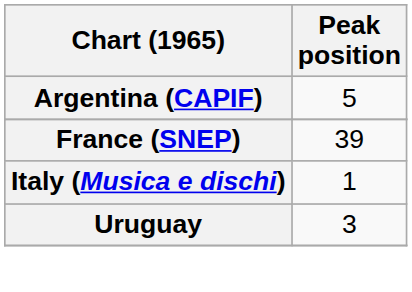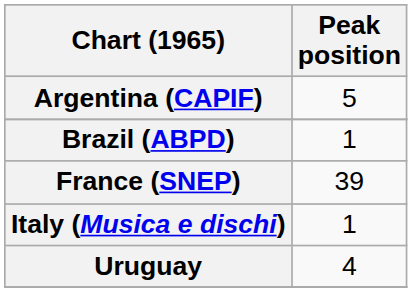+ row: Brazil (ABPD) | 1
Uruguay | Peak position: 3 -> 4
